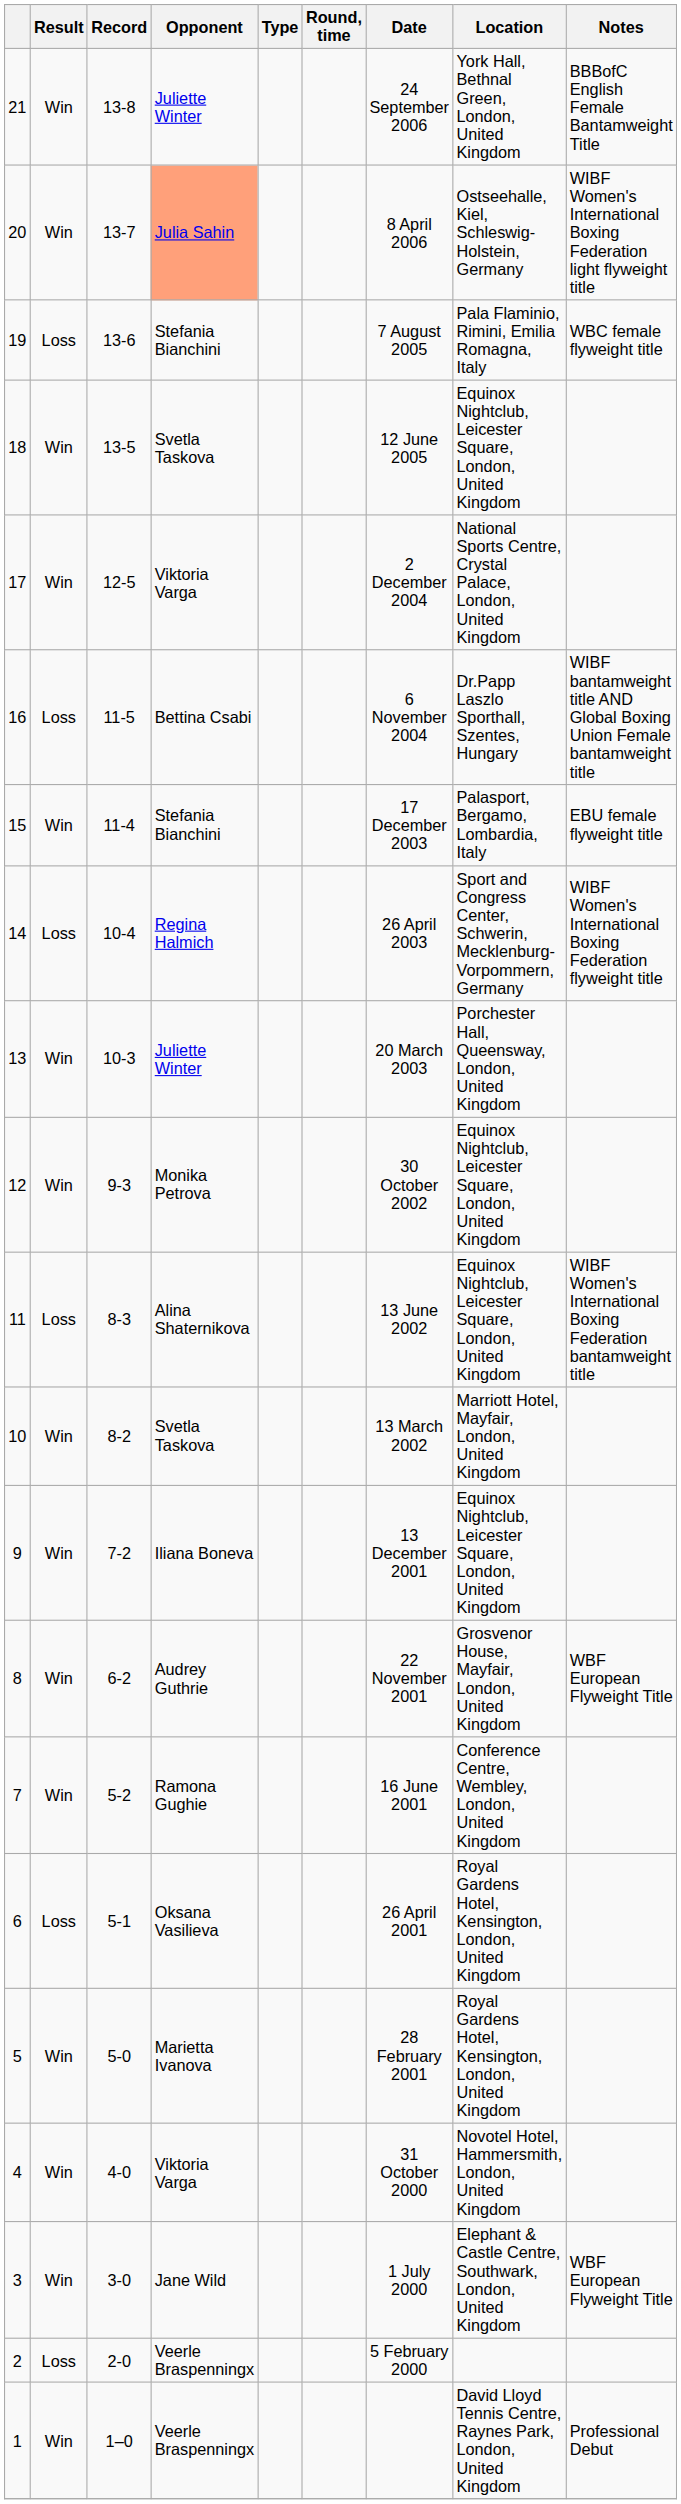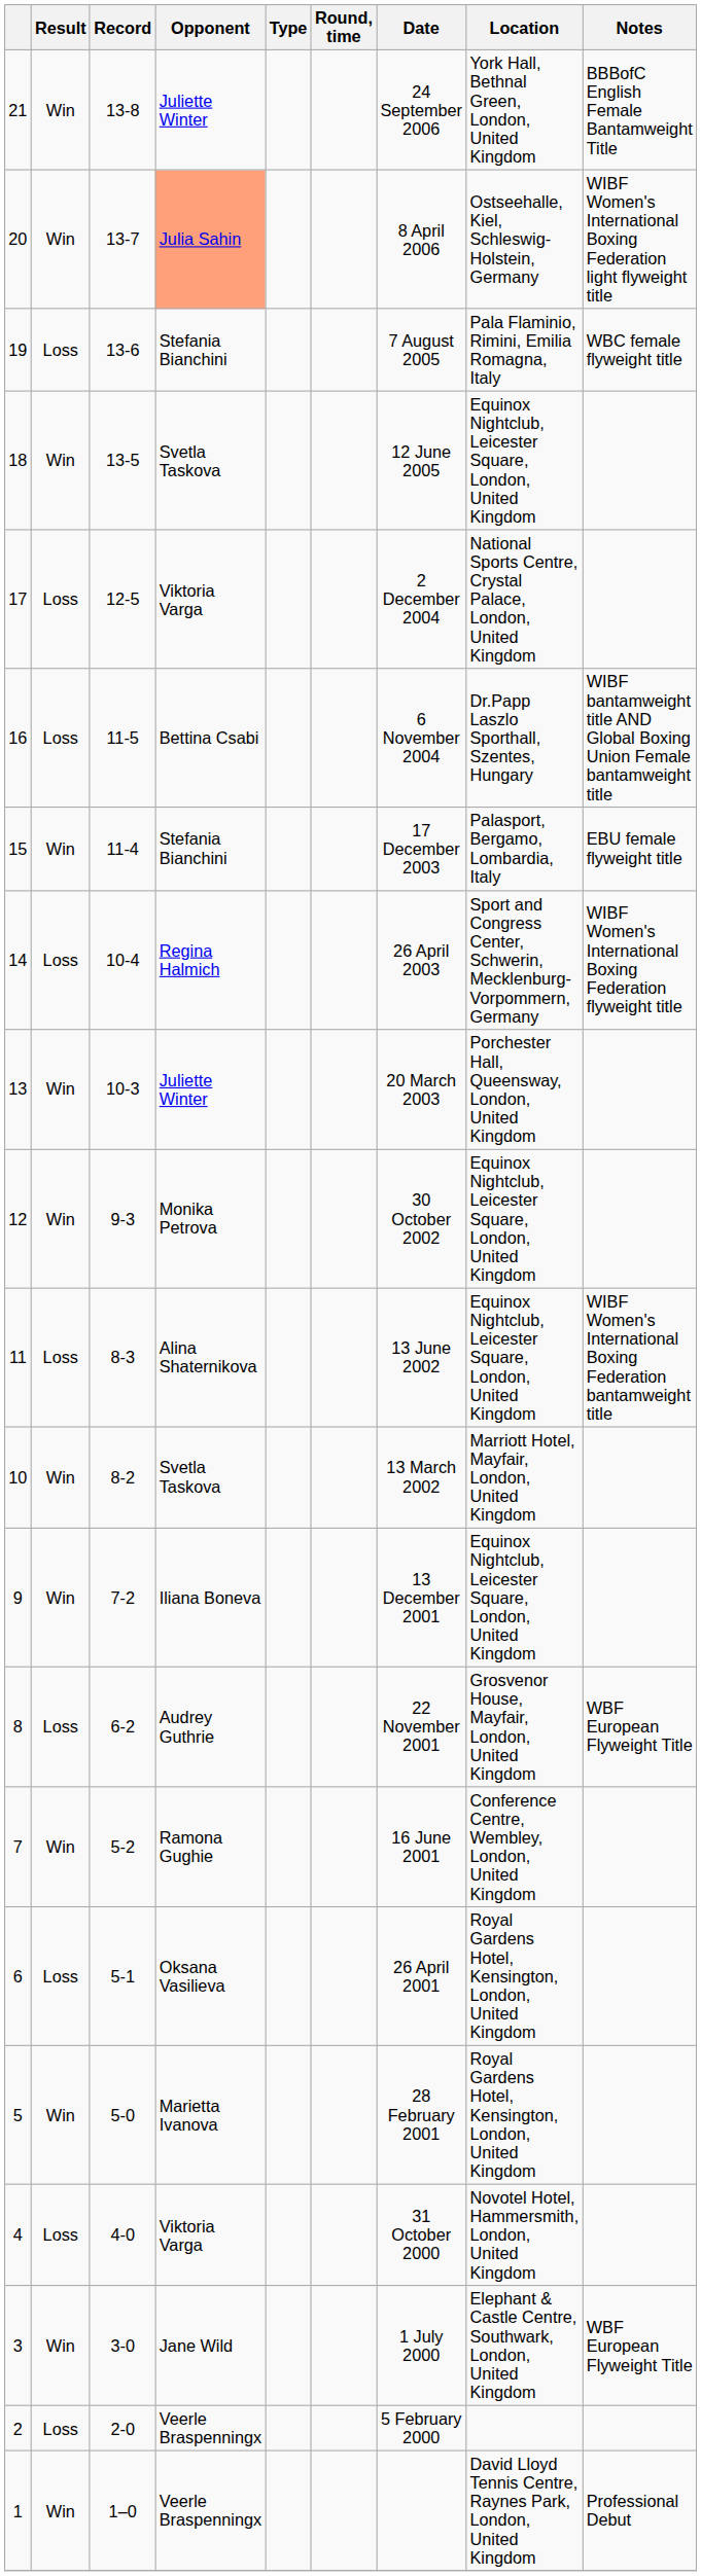17 | Result: Win -> Loss
8 | Result: Win -> Loss
4 | Result: Win -> Loss
